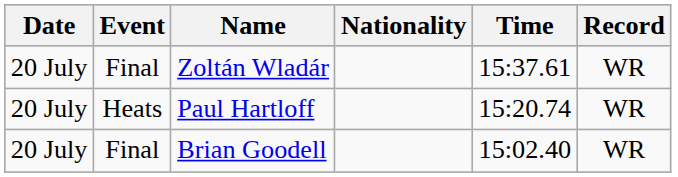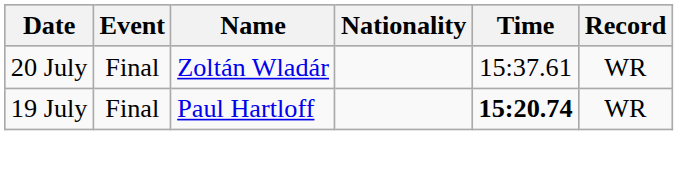Paul Hartloff | Date: 20 July -> 19 July
Paul Hartloff | Event: Heats -> Final
Paul Hartloff | Time: normal -> bold
- row: 20 July | Final | Brian Goodell | 15:02.40 | WR
